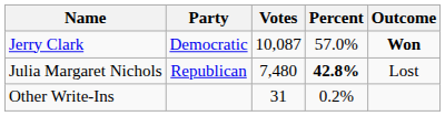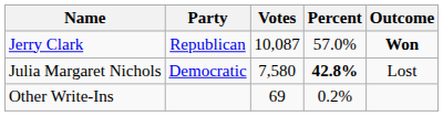Jerry Clark | Party: Democratic -> Republican
Julia Margaret Nichols | Party: Republican -> Democratic
Julia Margaret Nichols | Votes: 7,480 -> 7,580
Other Write-Ins | Votes: 31 -> 69
